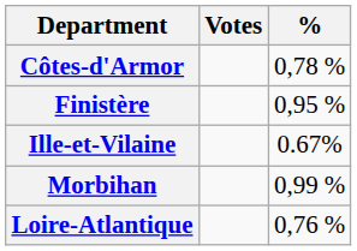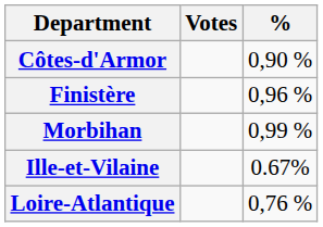Côtes-d'Armor | %: 0,78 % -> 0,90 %
Finistère | %: 0,95 % -> 0,96 %
rows swapped: Ille-et-Vilaine <-> Morbihan
